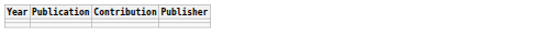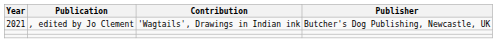+ row: 2021 | , edited by Jo Clement | 'Wagtails', Drawings in Indian ink | Butcher's Dog Publishing, Newcastle, UK
